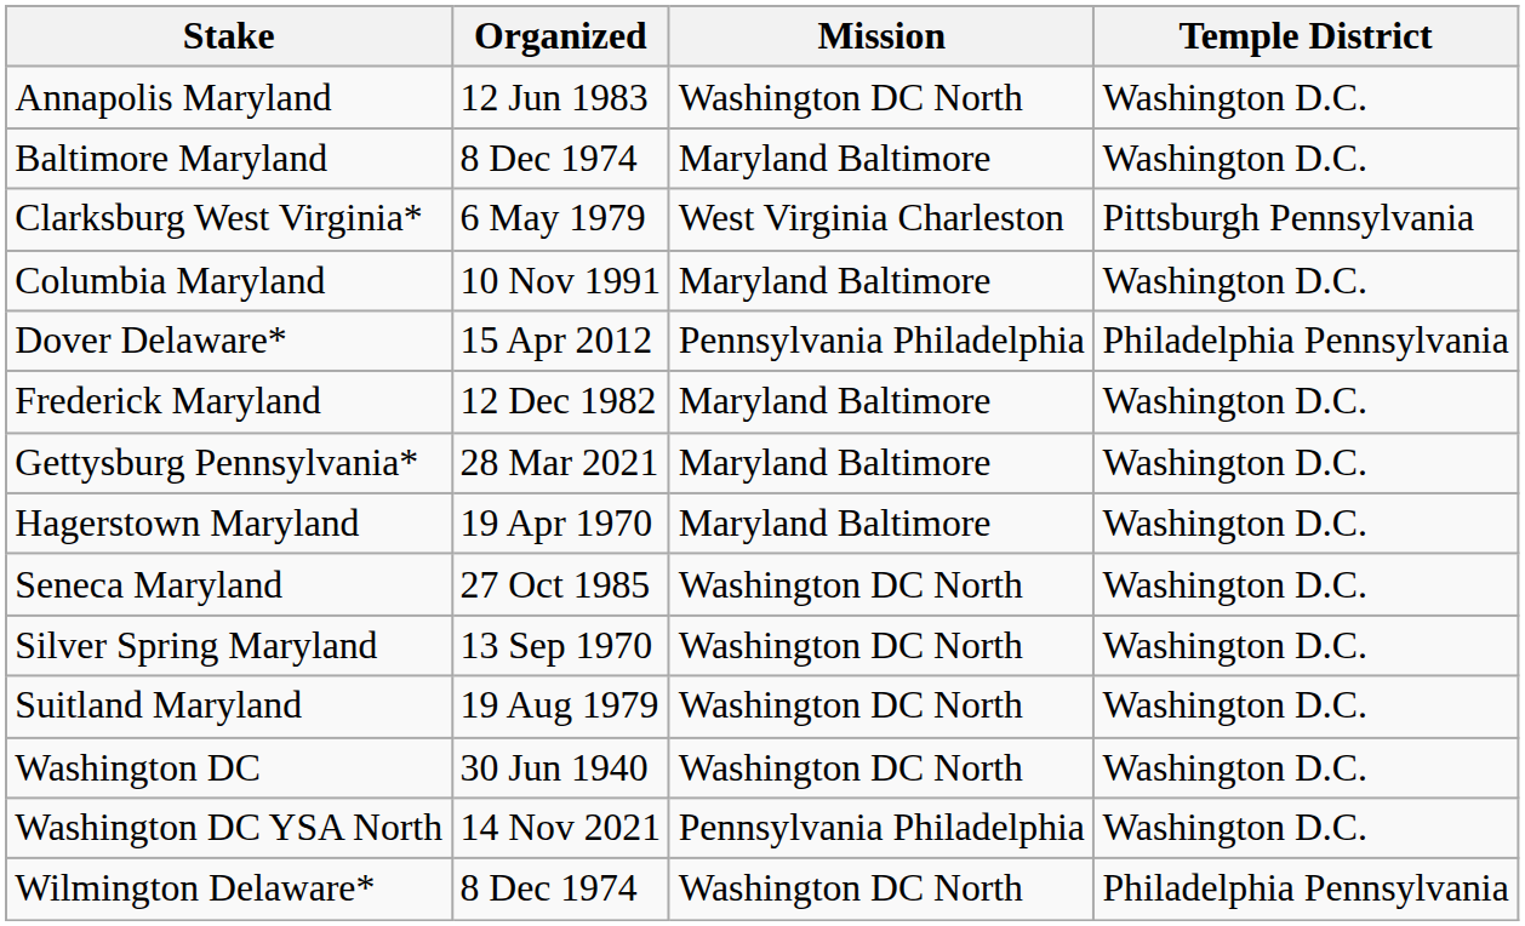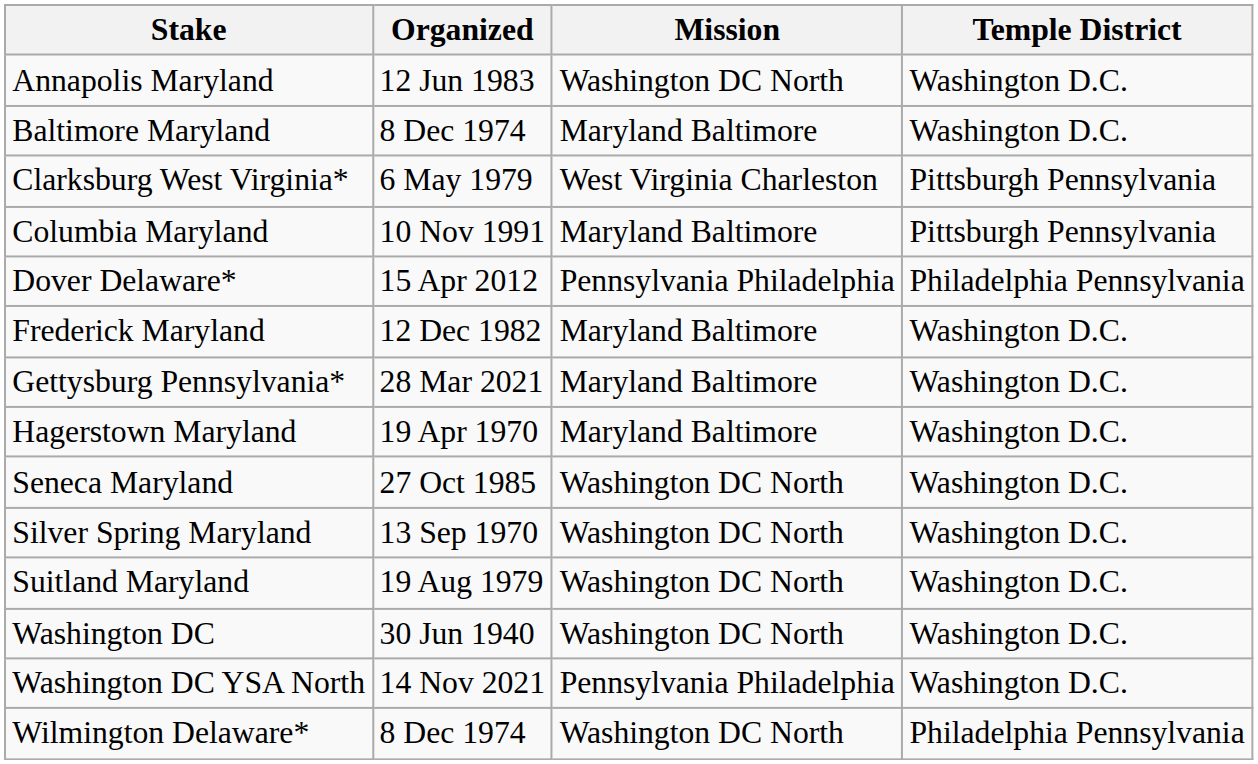Columbia Maryland | Temple District: Washington D.C. -> Pittsburgh Pennsylvania
